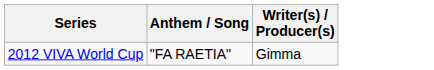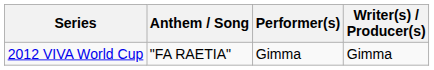+ column: Performer(s) | Gimma
